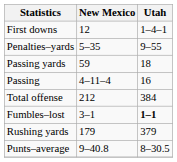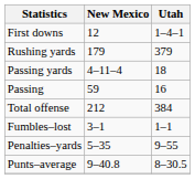rows swapped: Rushing yards <-> Penalties–yards
Passing yards | New Mexico: 59 -> 4–11–4
Passing | New Mexico: 4–11–4 -> 59
Fumbles–lost | Utah: bold -> normal
